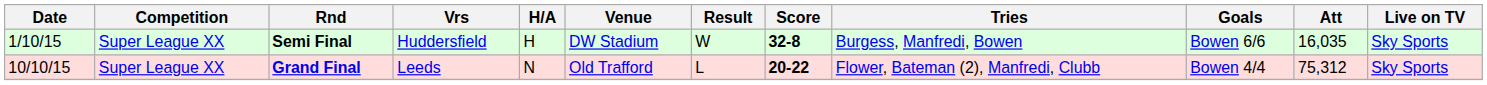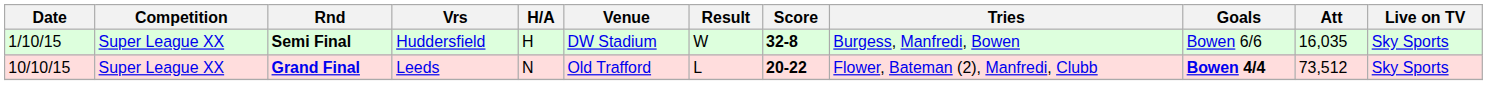Grand Final | Goals: normal -> bold
Grand Final | Att: 75,312 -> 73,512
